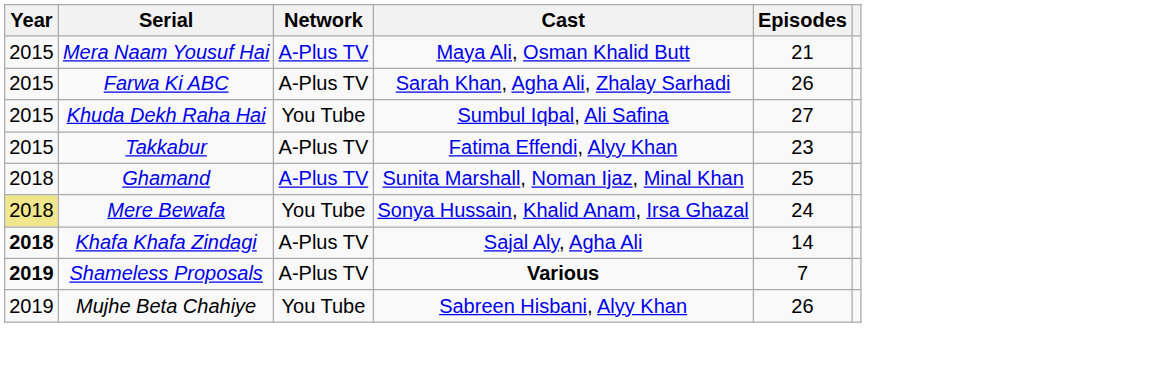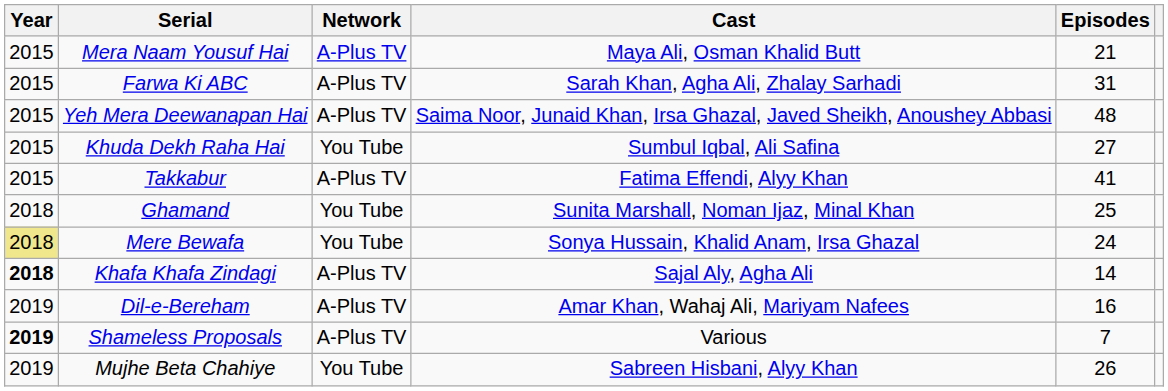Farwa Ki ABC | Episodes: 26 -> 31
+ row: 2015 | Yeh Mera Deewanapan Hai | A-Plus TV | Saima Noor, Junaid Khan, Irsa Ghazal, Javed Sheikh, Anoushey Abbasi | 48
Takkabur | Episodes: 23 -> 41
Ghamand | Network: A-Plus TV -> You Tube
+ row: 2019 | Dil-e-Bereham | A-Plus TV | Amar Khan, Wahaj Ali, Mariyam Nafees | 16
Shameless Proposals | Cast: bold -> normal
